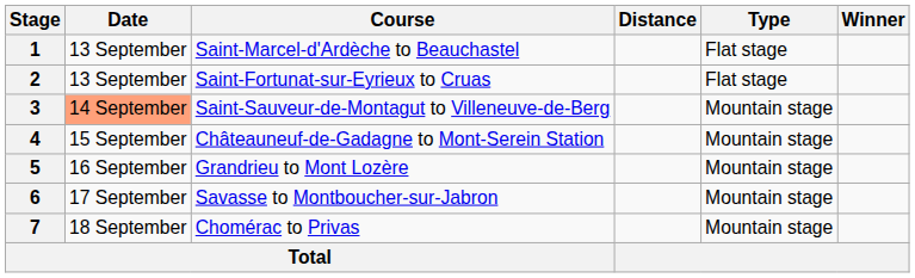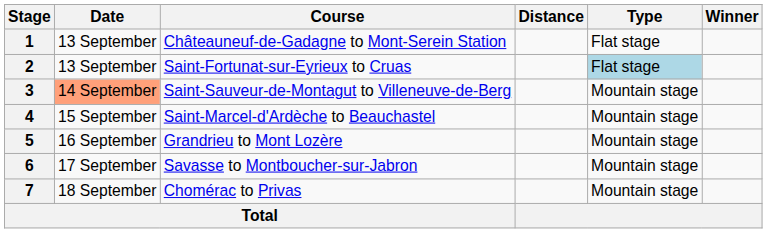1 | Course: Saint-Marcel-d'Ardèche to Beauchastel -> Châteauneuf-de-Gadagne to Mont-Serein Station
2 | Type: no background -> lightblue background
4 | Course: Châteauneuf-de-Gadagne to Mont-Serein Station -> Saint-Marcel-d'Ardèche to Beauchastel
